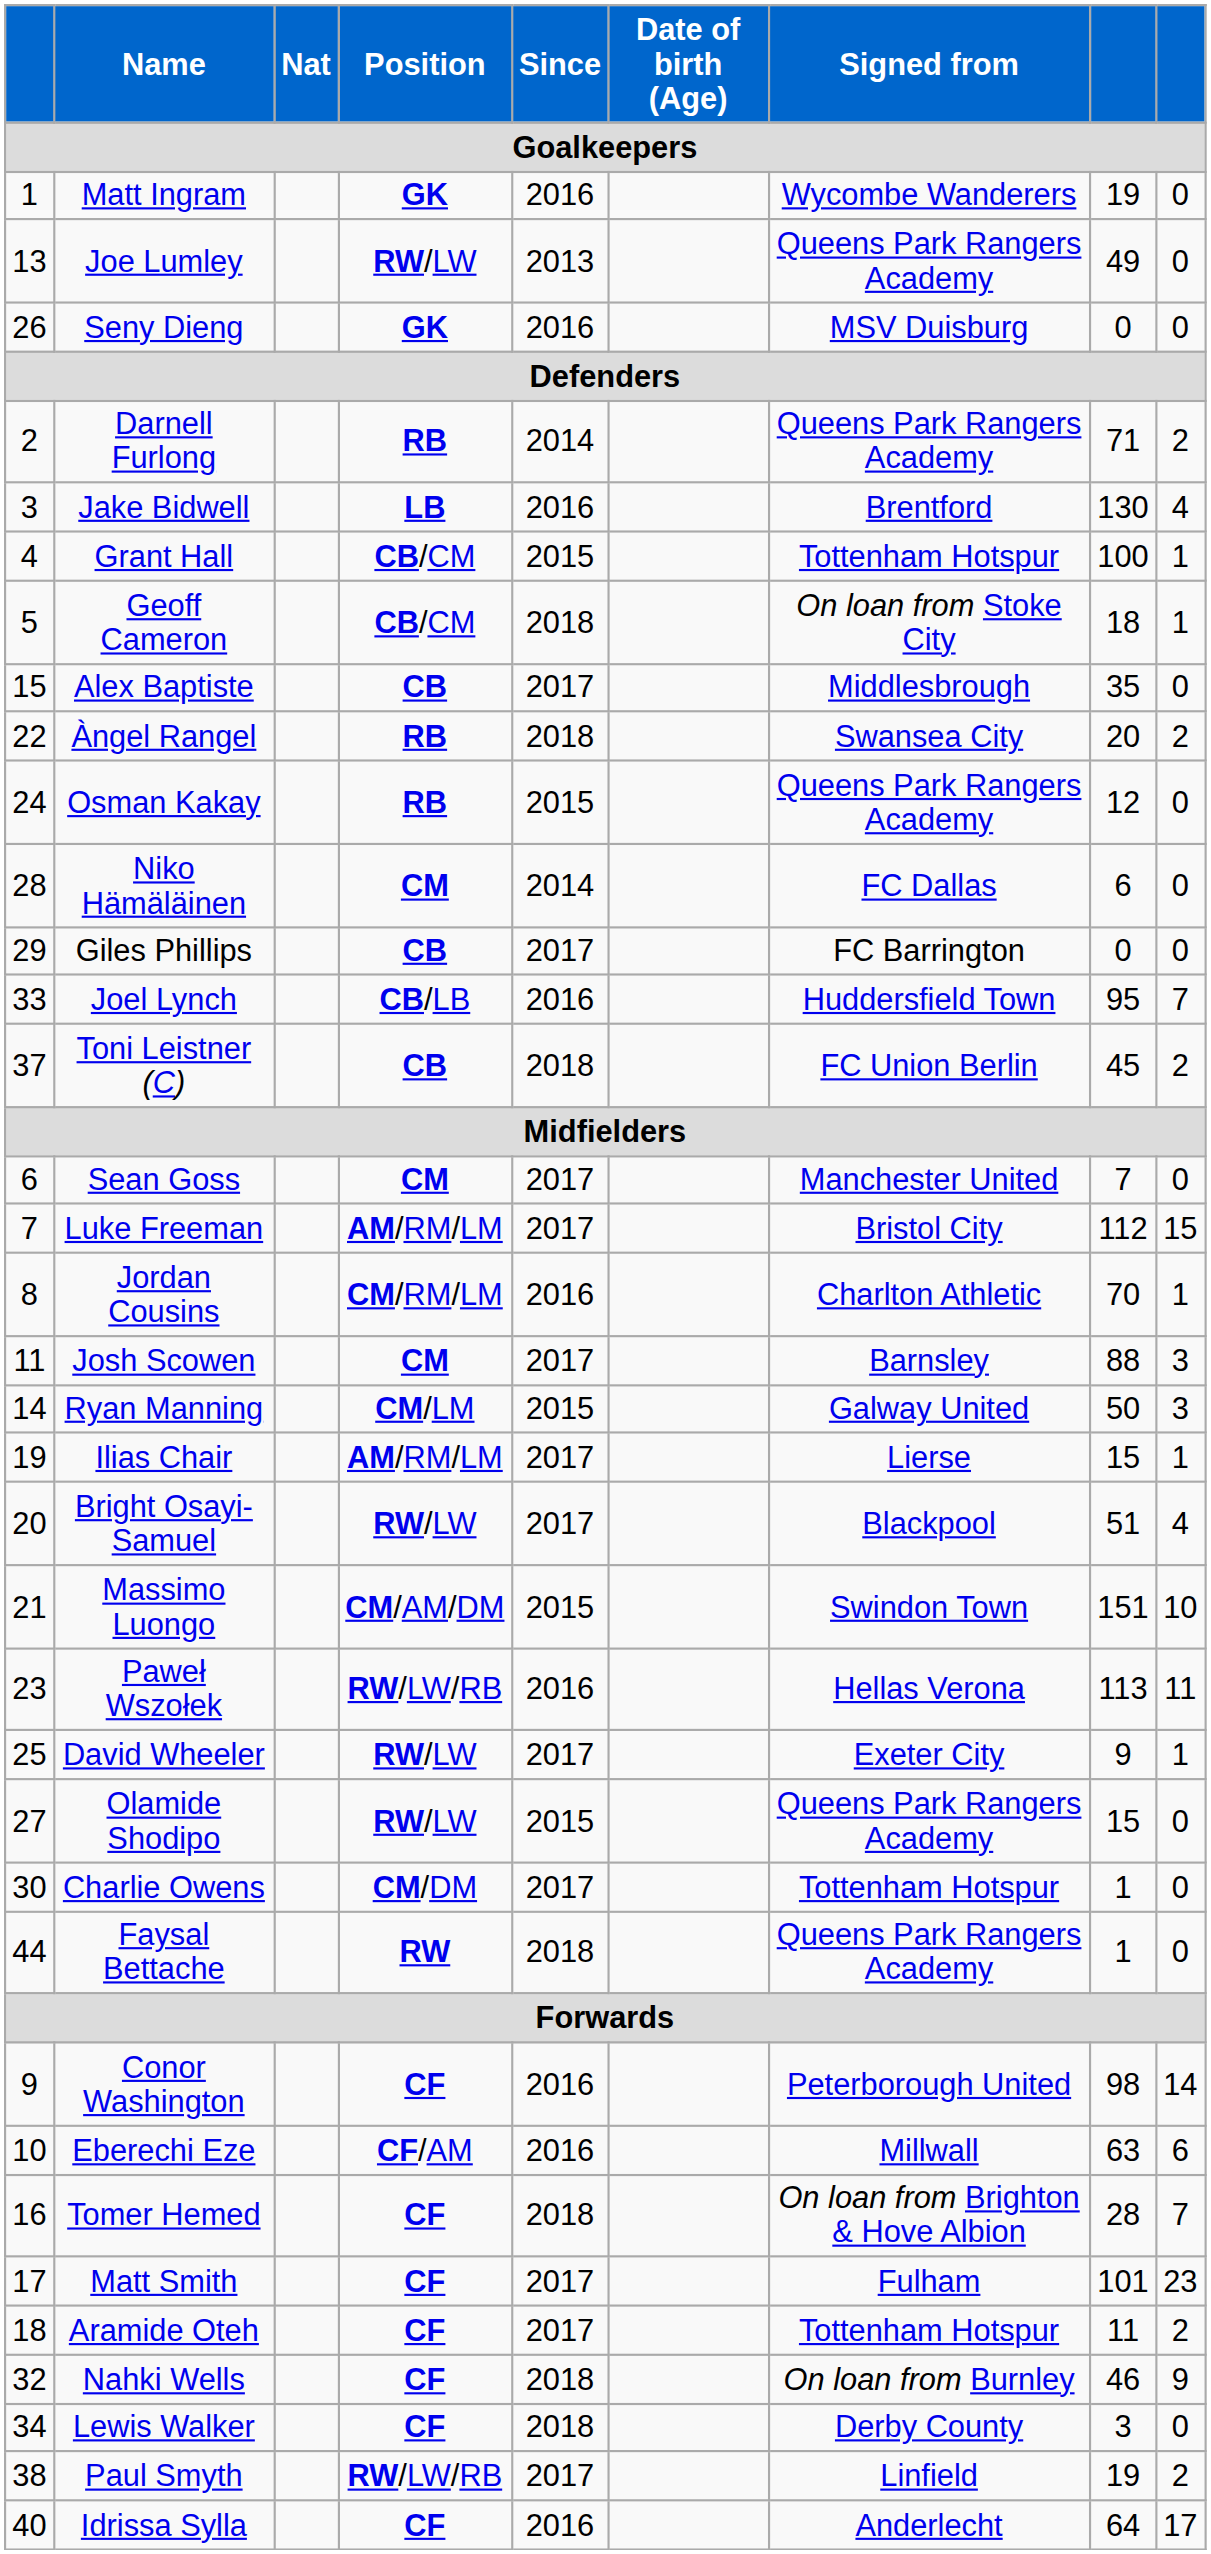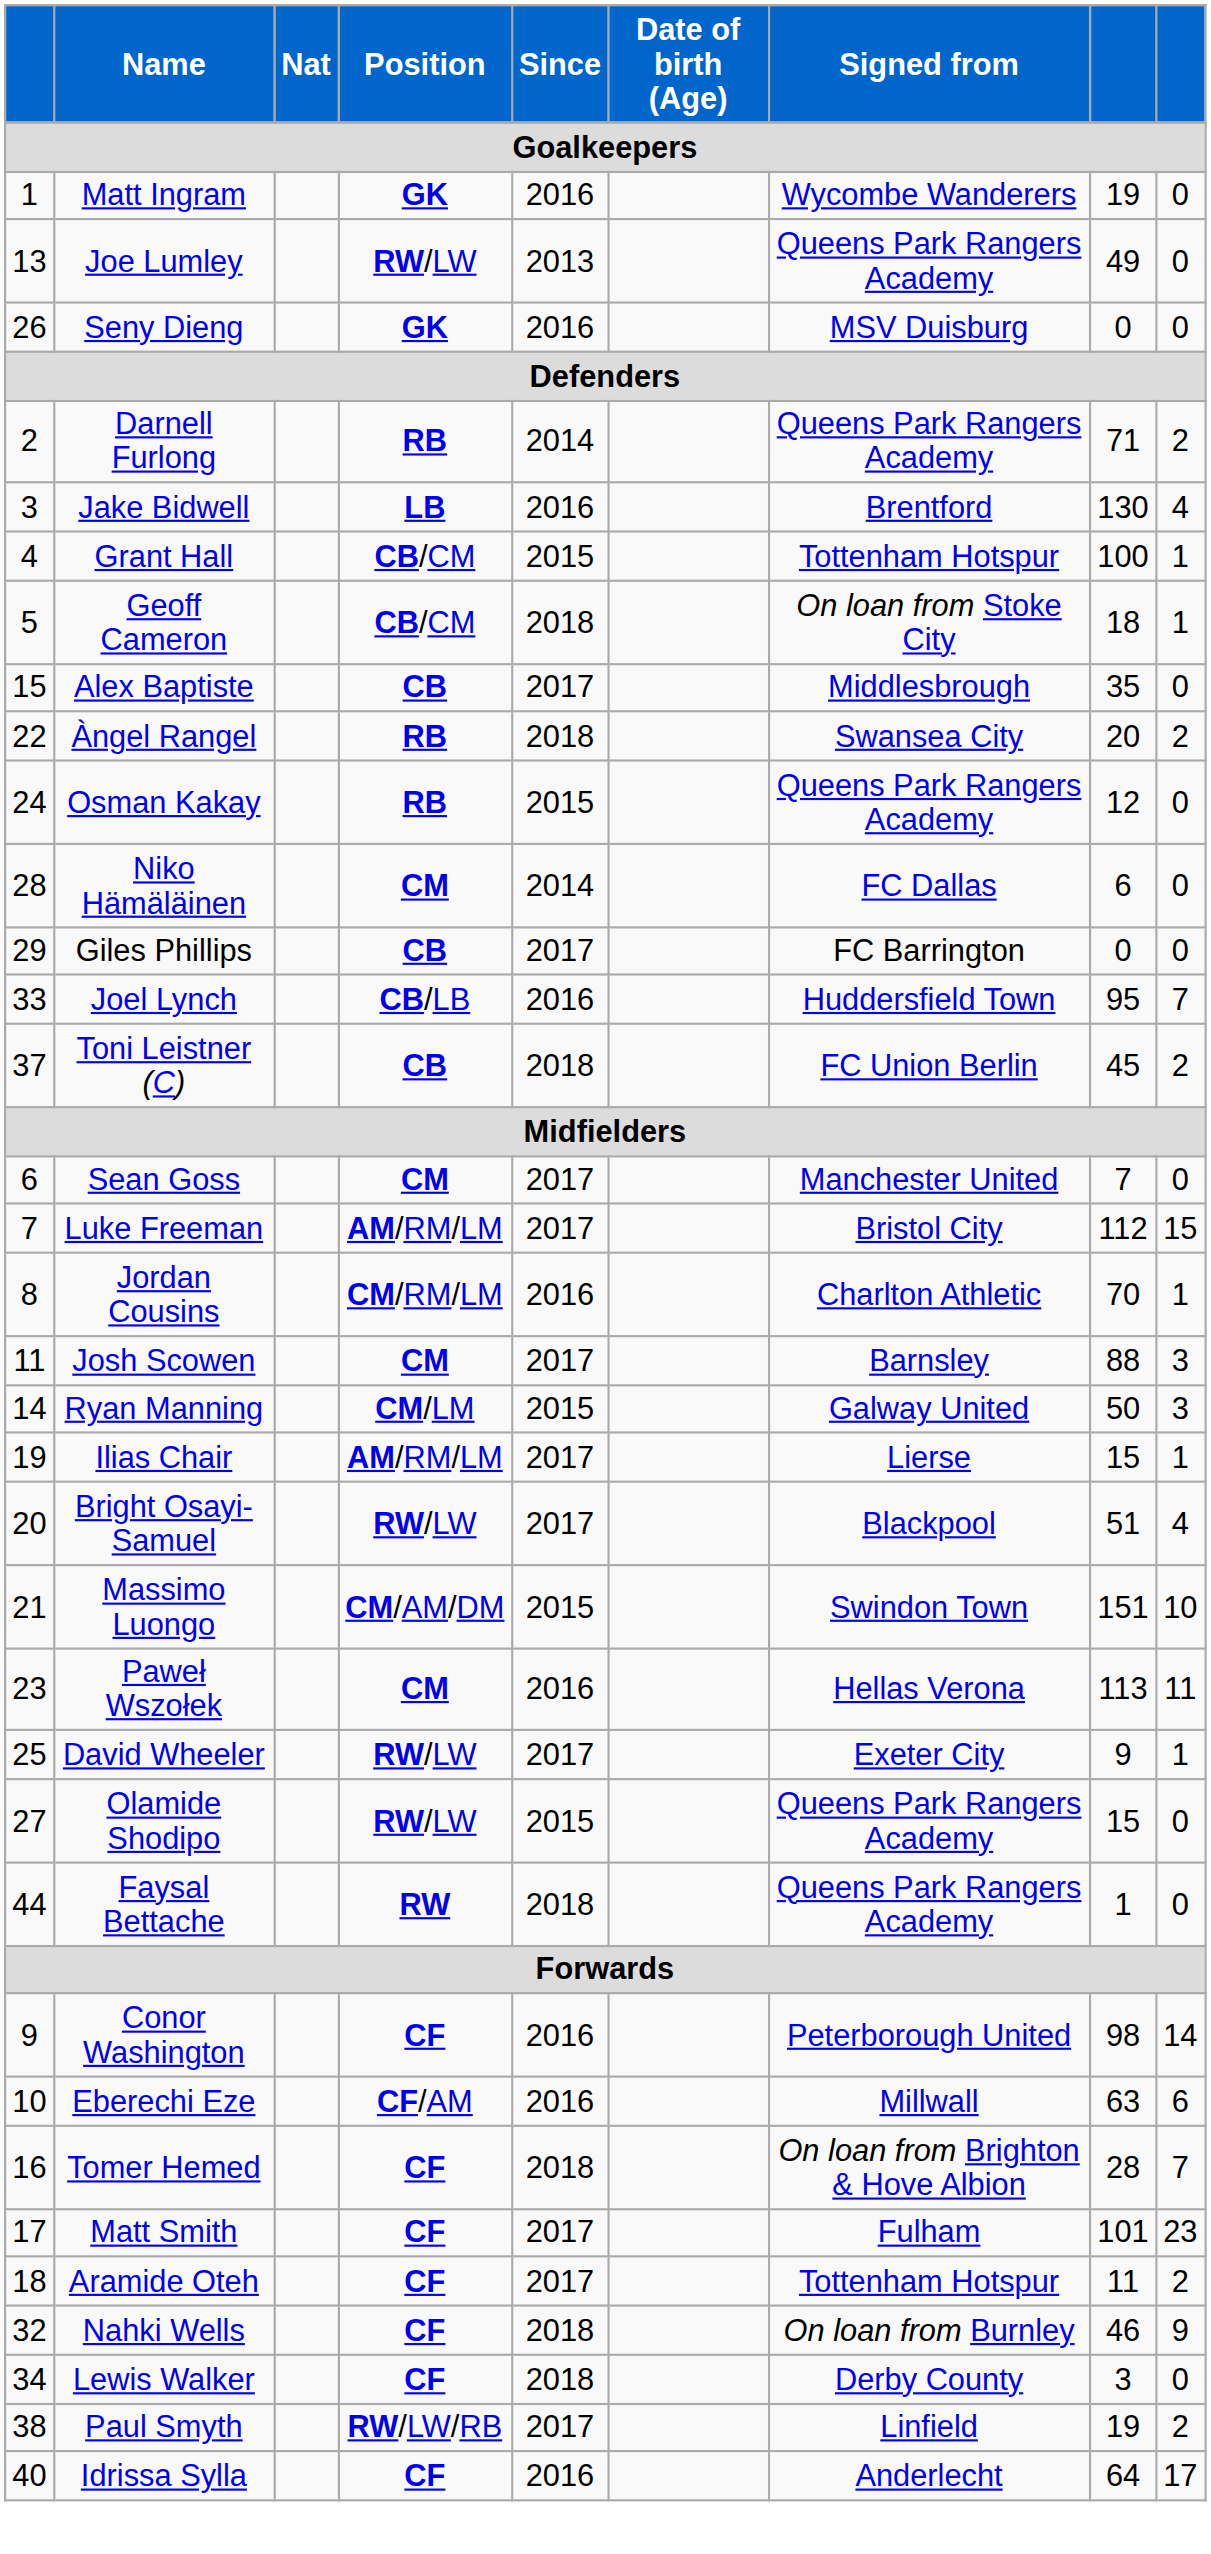Paweł Wszołek | Position: RW/LW/RB -> CM
- row: 30 | Charlie Owens | CM/DM | 2017 | Tottenham Hotspur | 1 | 0
